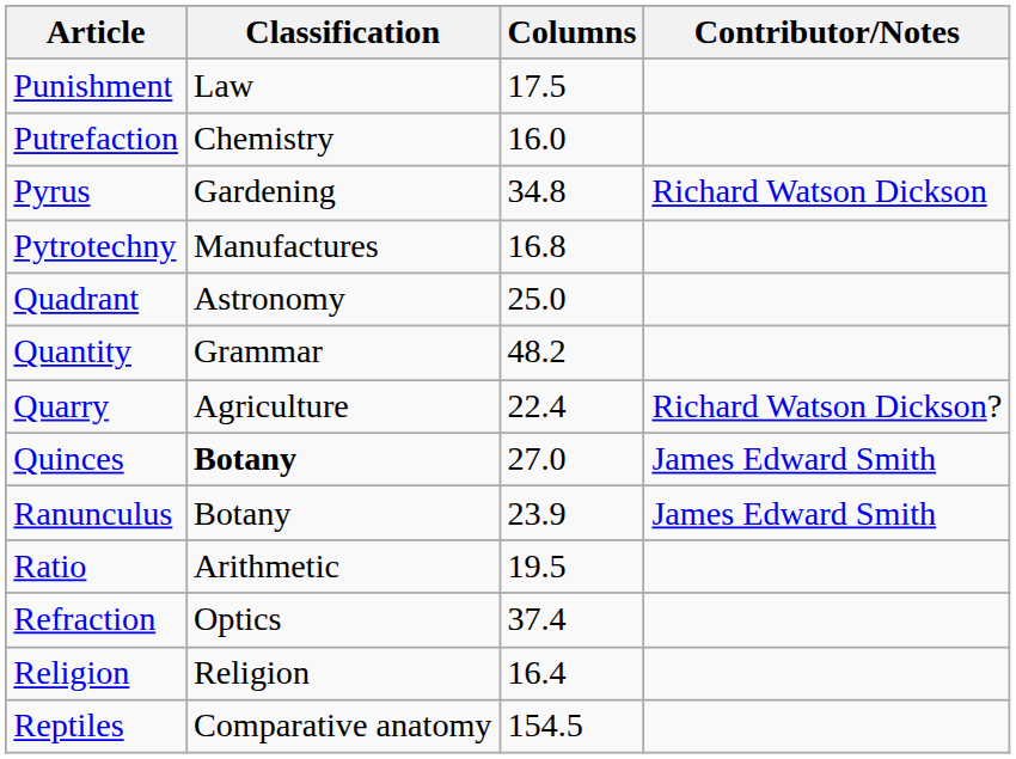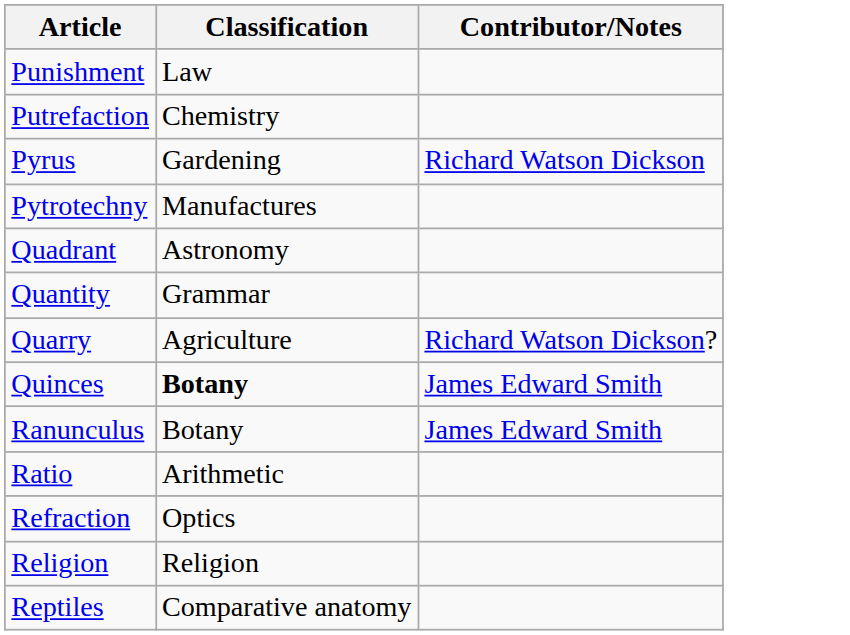- column: Columns | 17.5 | 16.0 | 34.8 | 16.8 | 25.0 | 48.2 | 22.4 | 27.0 | 23.9 | 19.5 | 37.4 | 16.4 | 154.5
